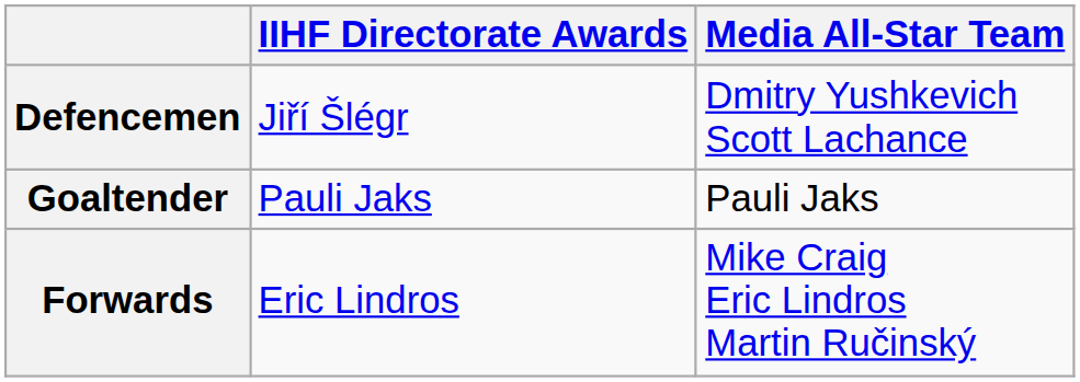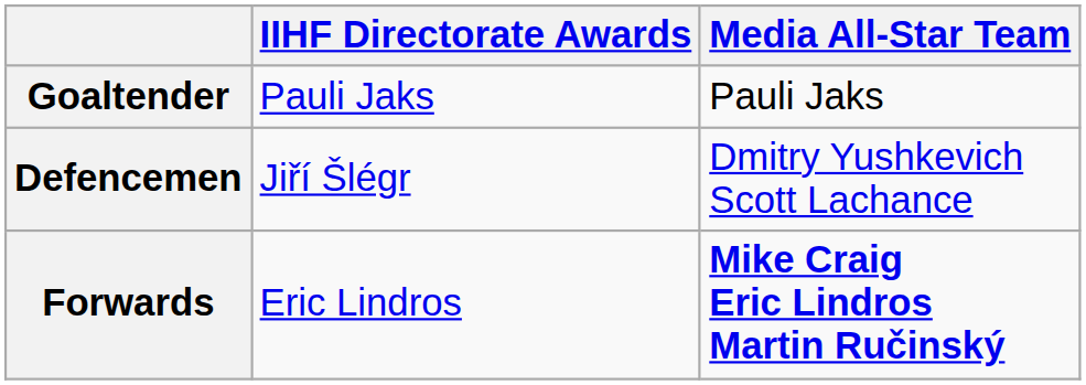rows swapped: Goaltender <-> Defencemen
Forwards | Media All-Star Team: normal -> bold
